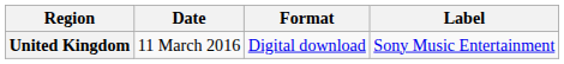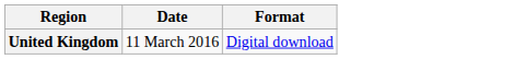- column: Label | Sony Music Entertainment
